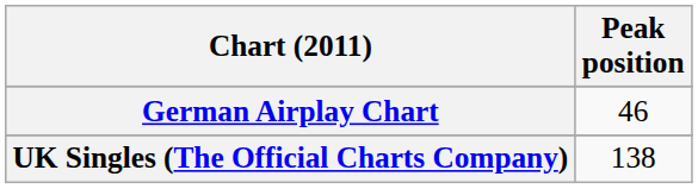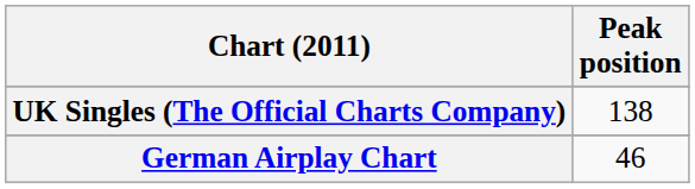rows swapped: German Airplay Chart <-> UK Singles (The Official Charts Company)
